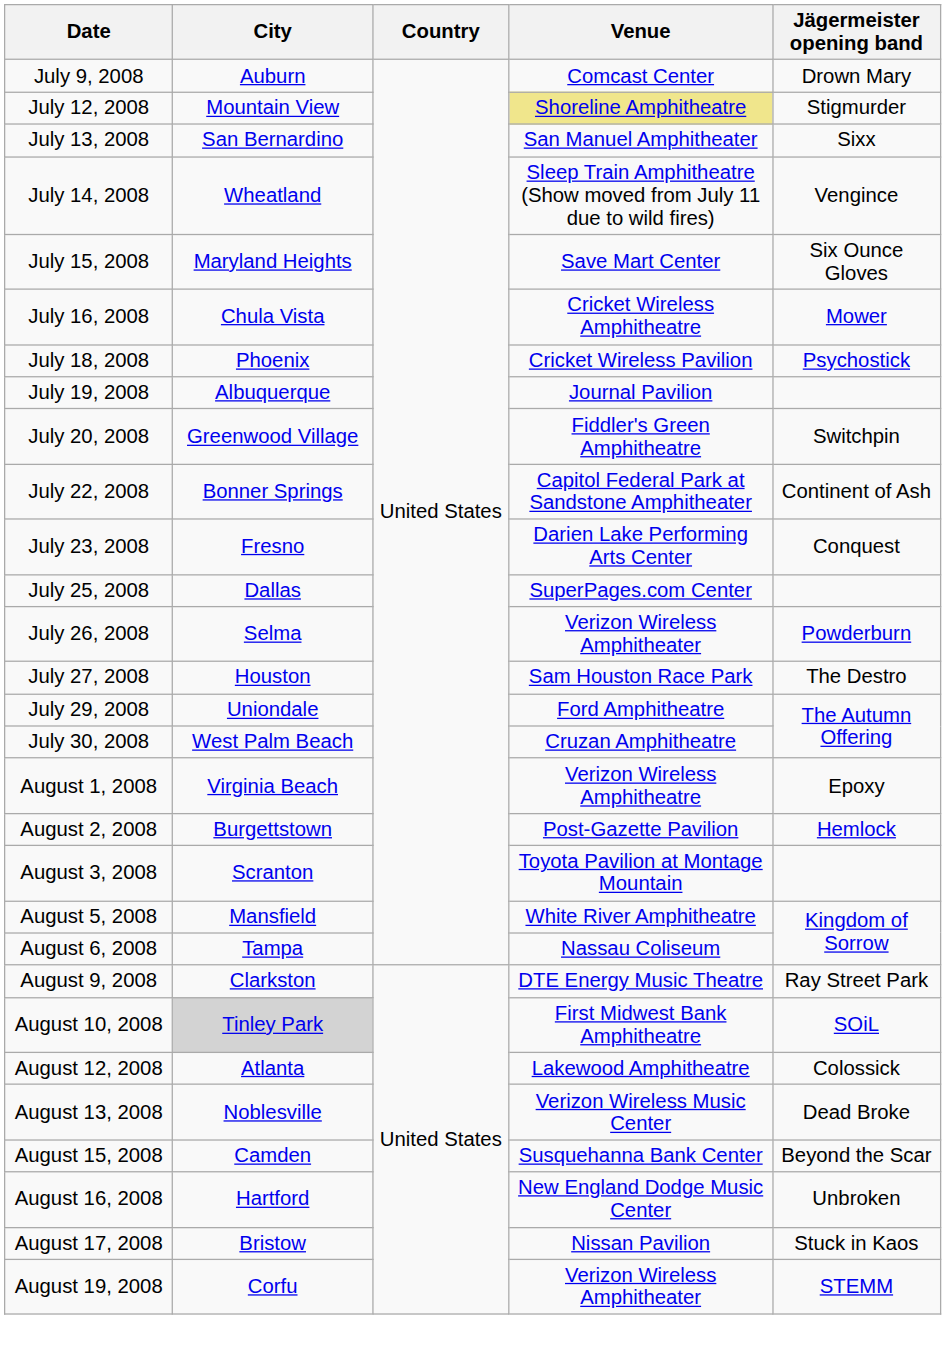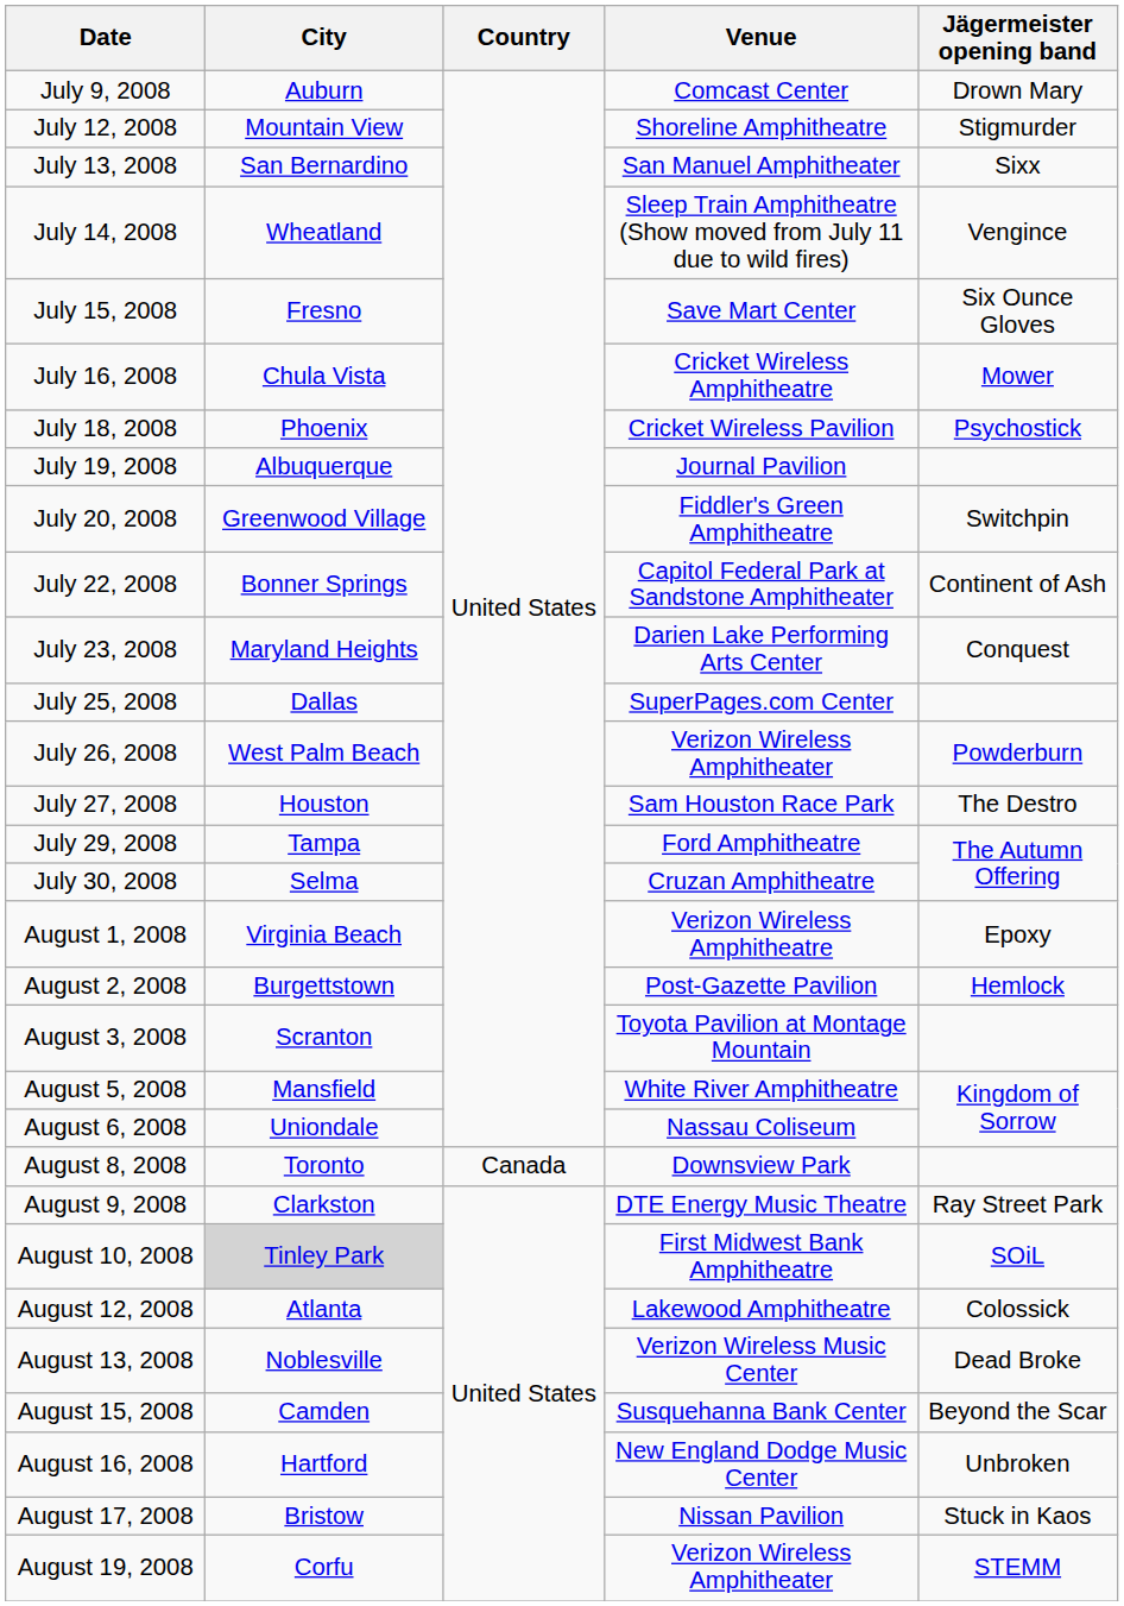July 12, 2008 | Venue: khaki background -> no background
July 15, 2008 | City: Maryland Heights -> Fresno
July 23, 2008 | City: Fresno -> Maryland Heights
July 26, 2008 | City: Selma -> West Palm Beach
July 29, 2008 | City: Uniondale -> Tampa
July 30, 2008 | City: West Palm Beach -> Selma
August 6, 2008 | City: Tampa -> Uniondale
+ row: August 8, 2008 | Toronto | Canada | Downsview Park
